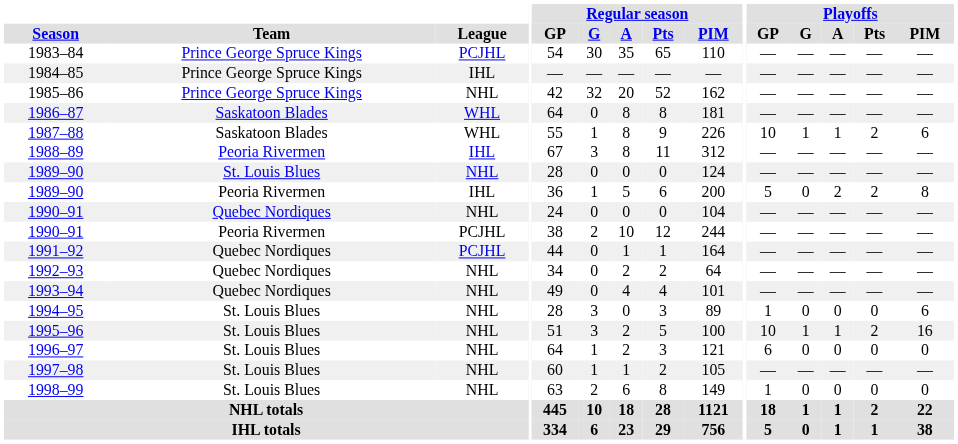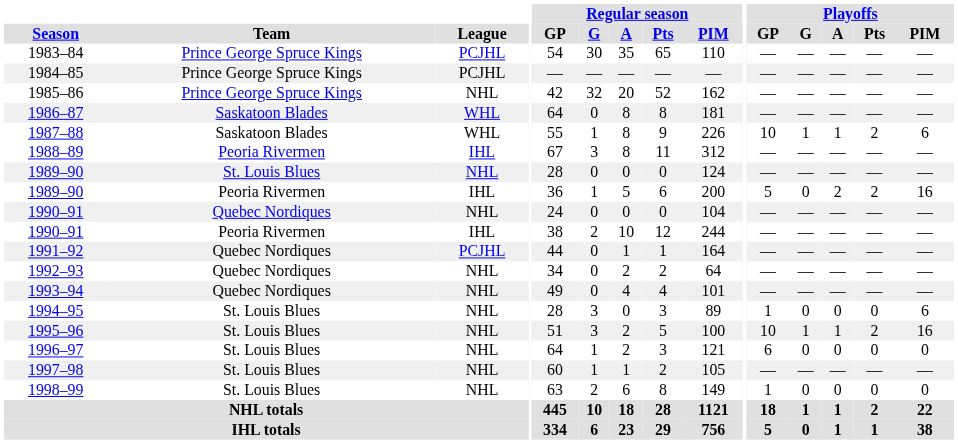1984–85 | League: IHL -> PCJHL
1989–90 / Peoria Rivermen | Playoffs / PIM: 8 -> 16
1990–91 / Peoria Rivermen | League: PCJHL -> IHL
